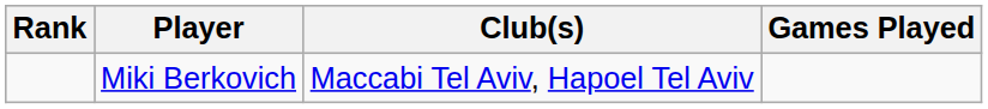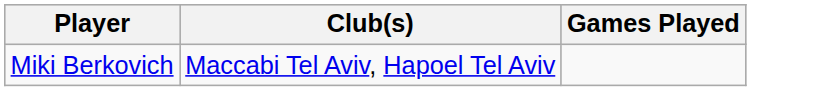- column: Rank
